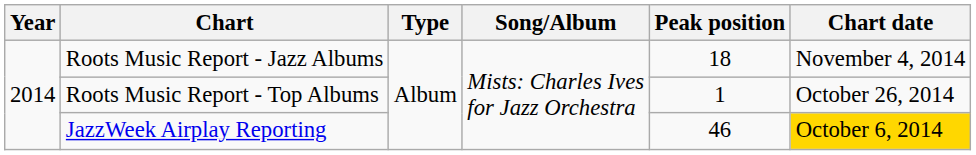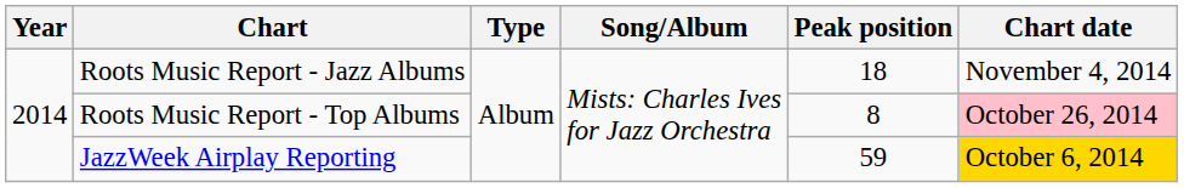Roots Music Report - Top Albums | Peak position: 1 -> 8
Roots Music Report - Top Albums | Chart date: no background -> pink background
JazzWeek Airplay Reporting | Peak position: 46 -> 59
